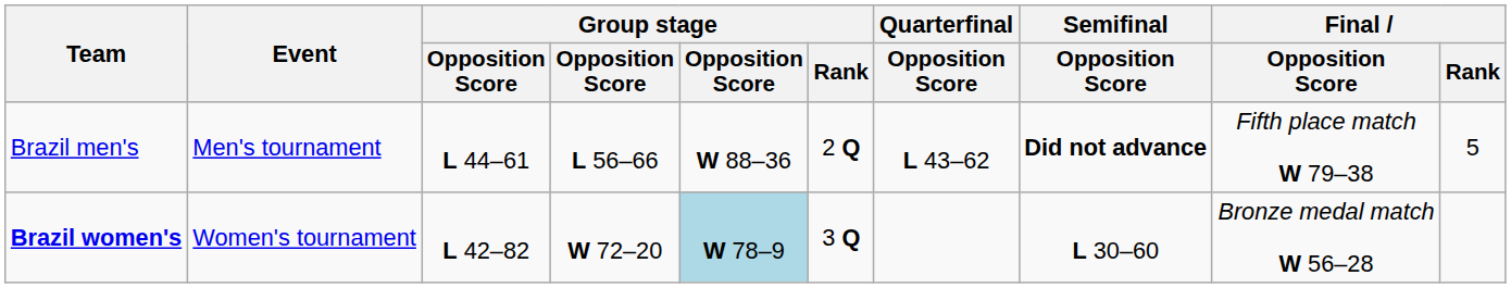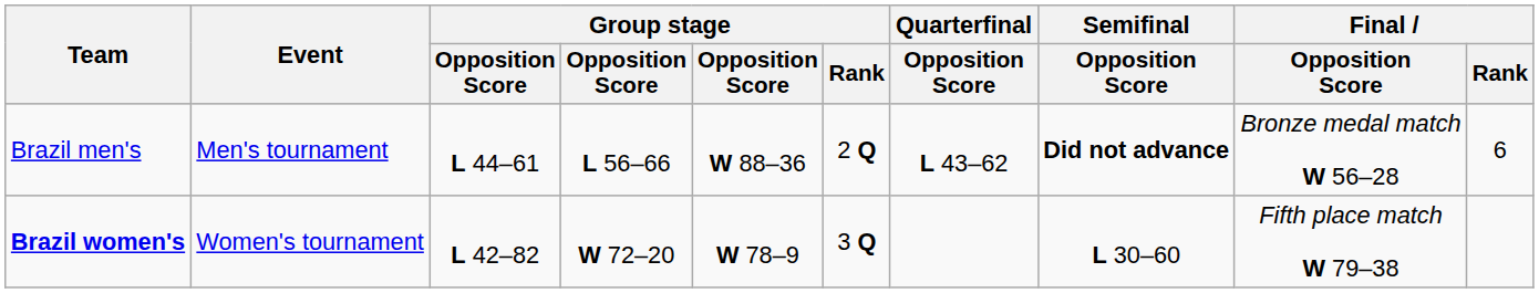Brazil men's | Final / Opposition Score: Fifth place match W 79–38 -> Bronze medal match W 56–28
Brazil men's | Final / Rank: 5 -> 6
Brazil women's | column 5: lightblue background -> no background
Brazil women's | Final / Opposition Score: Bronze medal match W 56–28 -> Fifth place match W 79–38
